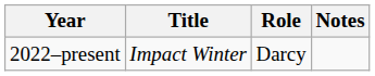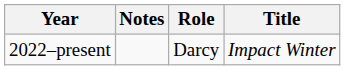columns swapped: Title <-> Notes
